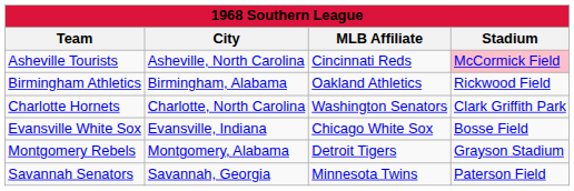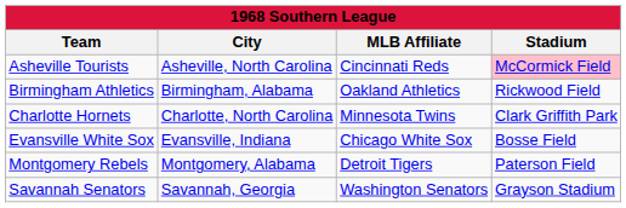Charlotte Hornets | MLB Affiliate: Washington Senators -> Minnesota Twins
Montgomery Rebels | Stadium: Grayson Stadium -> Paterson Field
Savannah Senators | MLB Affiliate: Minnesota Twins -> Washington Senators
Savannah Senators | Stadium: Paterson Field -> Grayson Stadium
